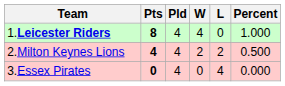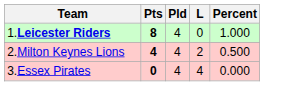- column: W | 4 | 2 | 0
